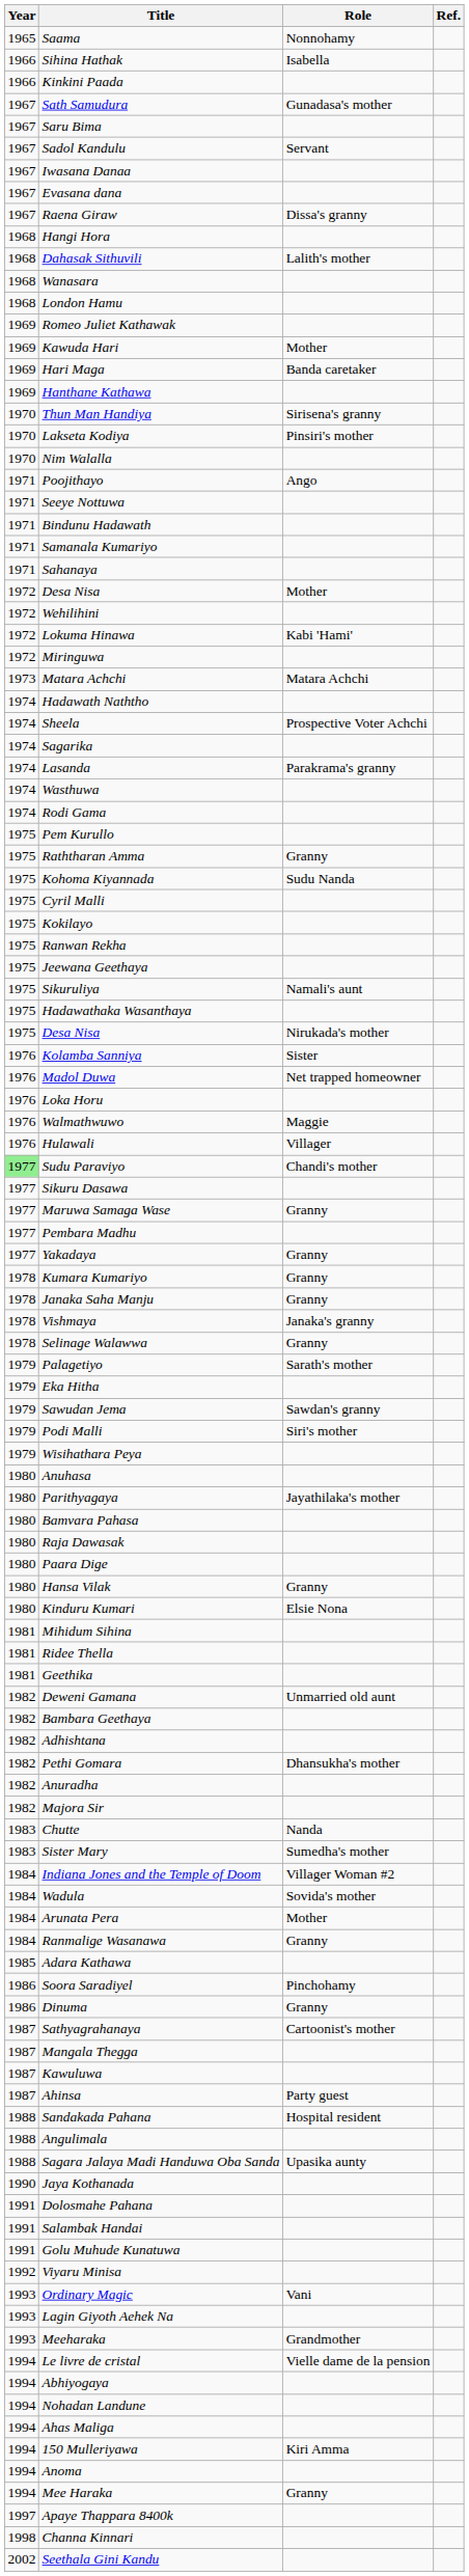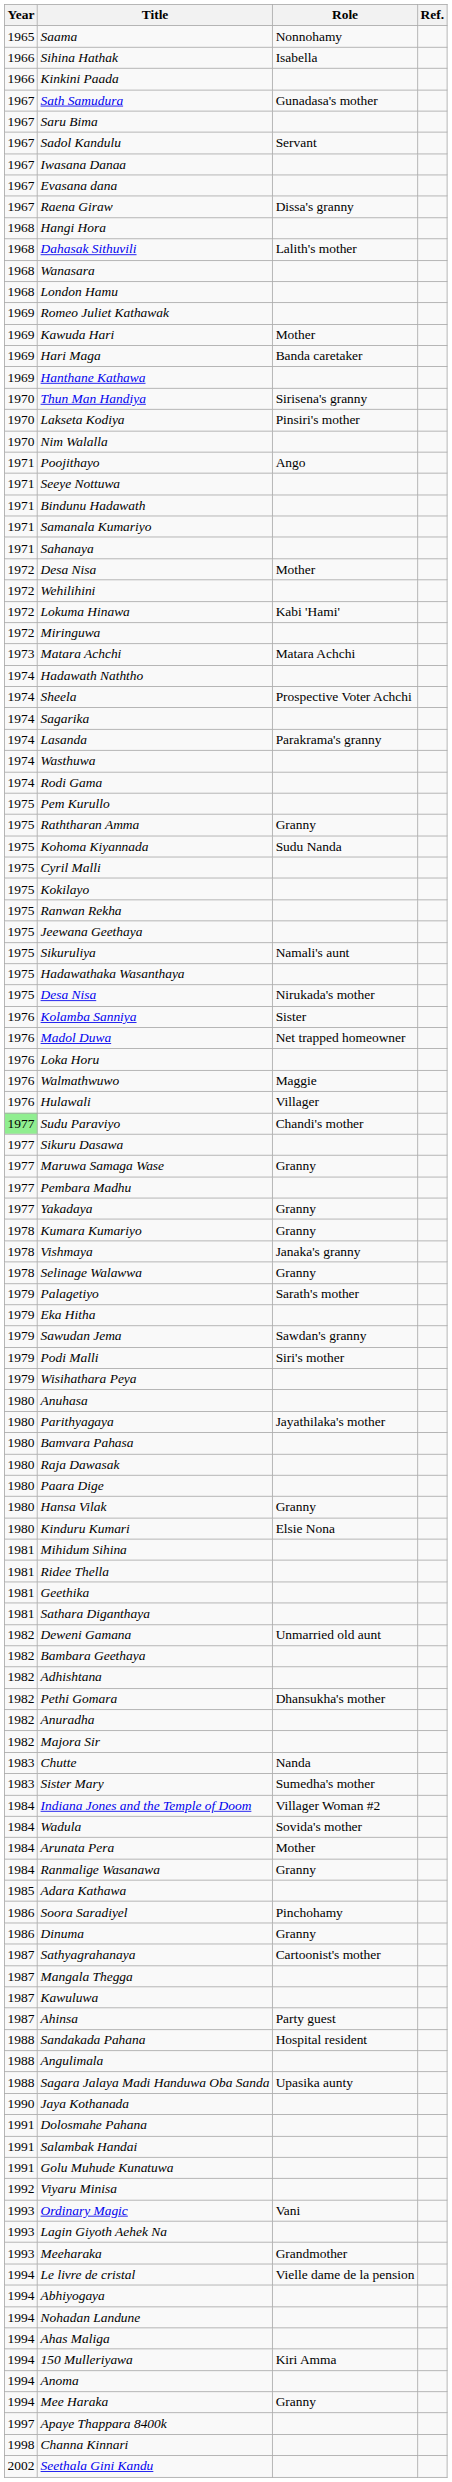- row: 1978 | Janaka Saha Manju | Granny
+ row: 1981 | Sathara Diganthaya
